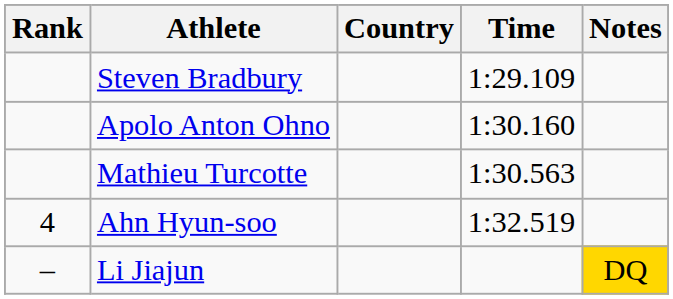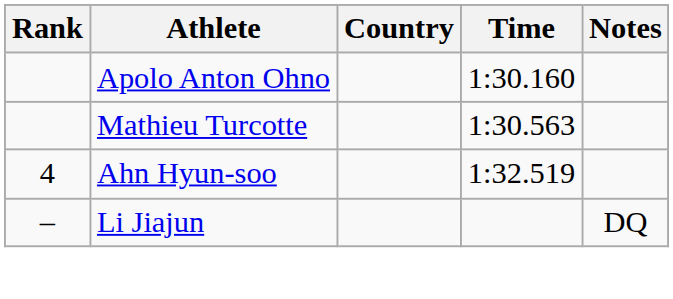- row: Steven Bradbury | 1:29.109
Li Jiajun | Notes: gold background -> no background
